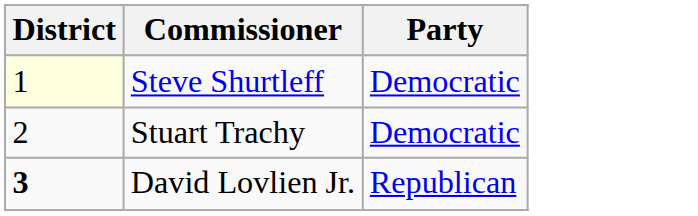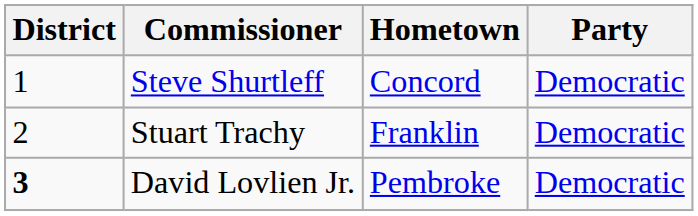+ column: Hometown | Concord | Franklin | Pembroke
Steve Shurtleff | District: lightyellow background -> no background
David Lovlien Jr. | Party: Republican -> Democratic
